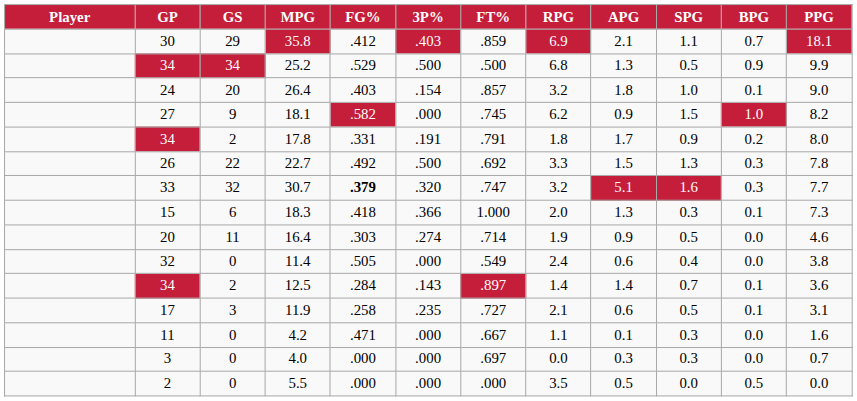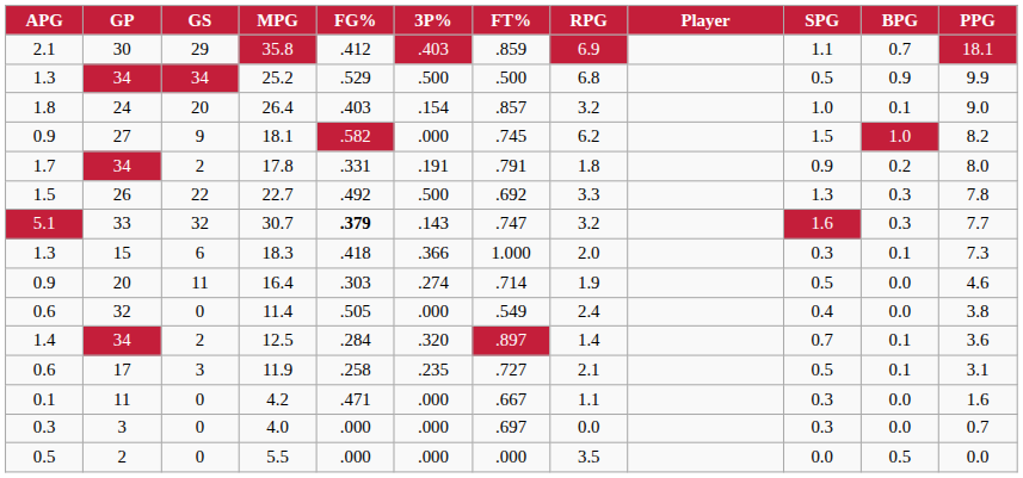columns swapped: Player <-> APG
30.7 | 3P%: .320 -> .143
12.5 | 3P%: .143 -> .320
